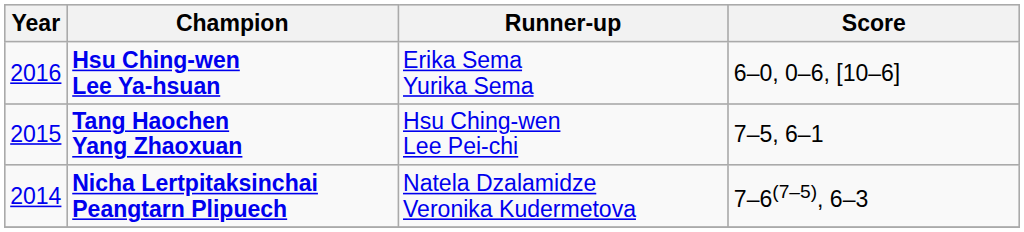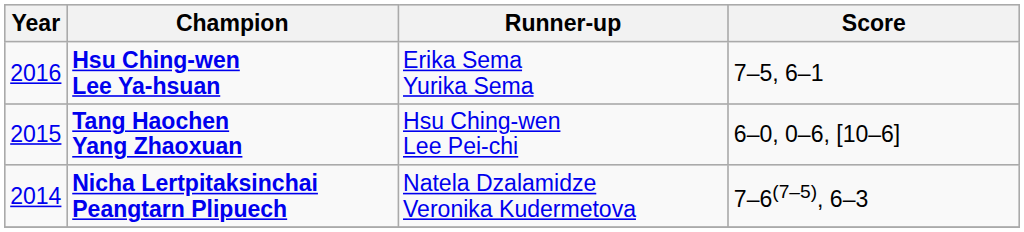Hsu Ching-wen Lee Ya-hsuan | Score: 6–0, 0–6, [10–6] -> 7–5, 6–1
Tang Haochen Yang Zhaoxuan | Score: 7–5, 6–1 -> 6–0, 0–6, [10–6]
